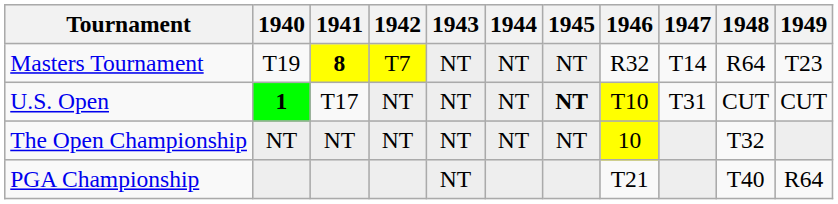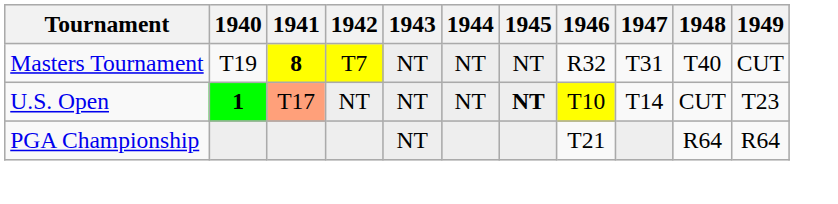Masters Tournament | 1947: T14 -> T31
Masters Tournament | 1948: R64 -> T40
Masters Tournament | 1949: T23 -> CUT
U.S. Open | 1941: no background -> lightsalmon background
U.S. Open | 1947: T31 -> T14
U.S. Open | 1949: CUT -> T23
- row: The Open Championship | NT | NT | NT | NT | NT | NT | 10 | T32
PGA Championship | 1948: T40 -> R64
